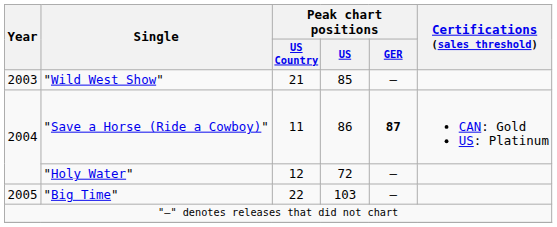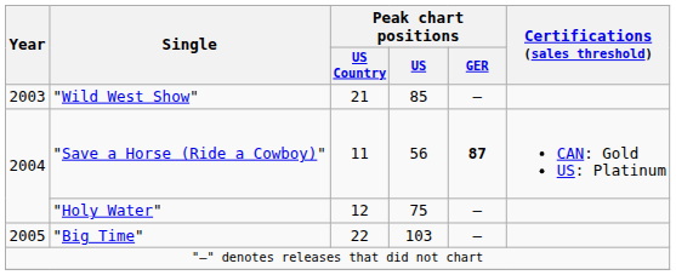"Save a Horse (Ride a Cowboy)" | Peak chart positions / US: 86 -> 56
"Holy Water" | Peak chart positions / US: 72 -> 75
